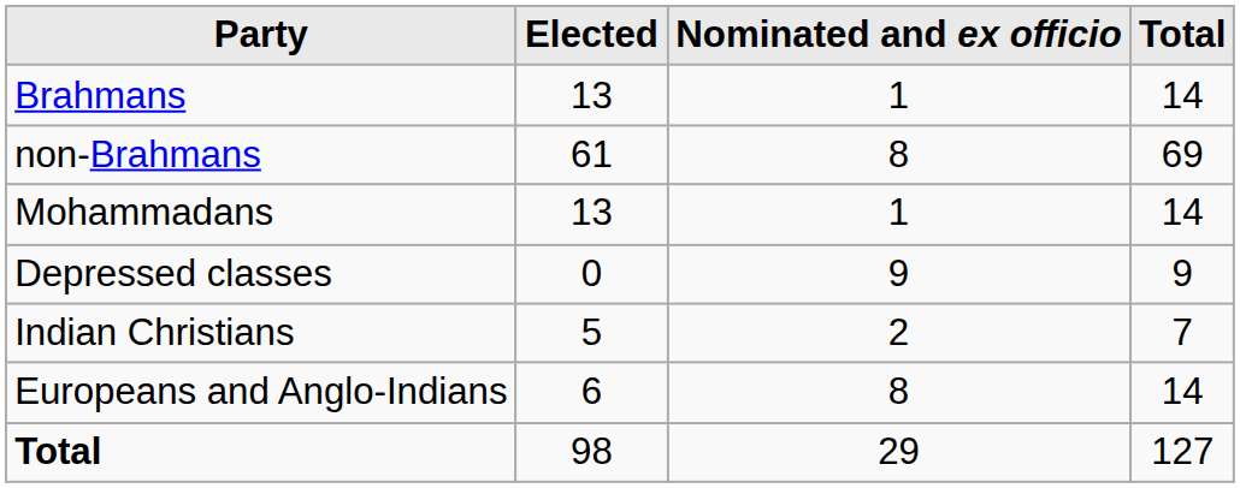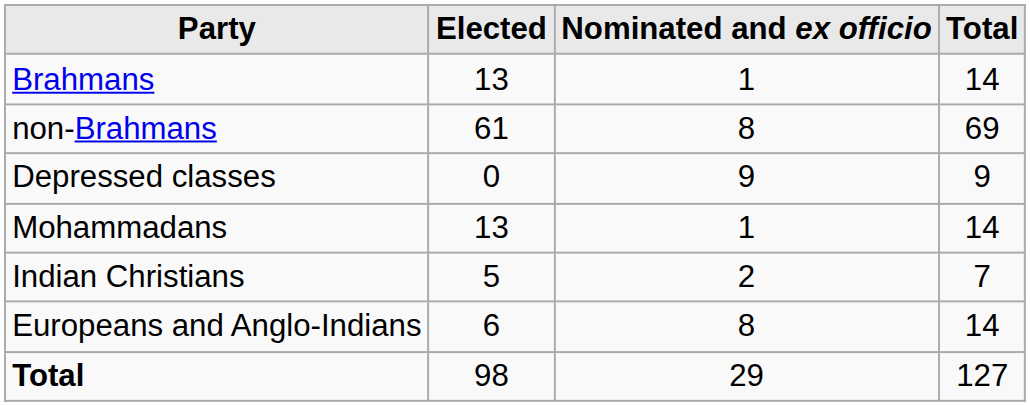rows swapped: Depressed classes <-> Mohammadans
